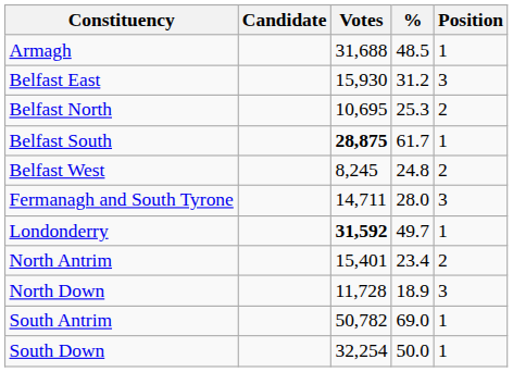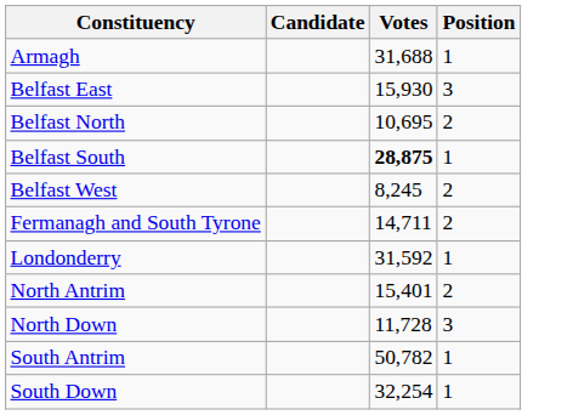- column: % | 48.5 | 31.2 | 25.3 | 61.7 | 24.8 | 28.0 | 49.7 | 23.4 | 18.9 | 69.0 | 50.0
Fermanagh and South Tyrone | Position: 3 -> 2
Londonderry | Votes: bold -> normal
